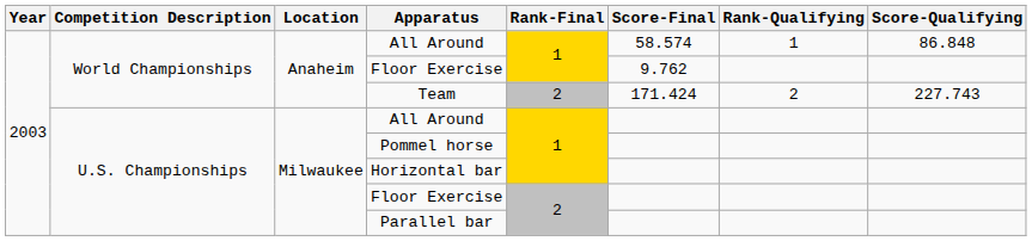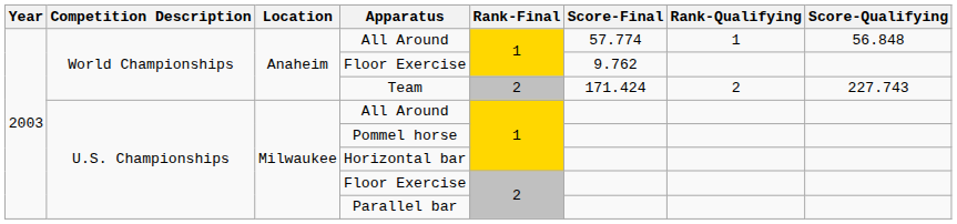World Championships / All Around | Score-Final: 58.574 -> 57.774
World Championships / All Around | Score-Qualifying: 86.848 -> 56.848
